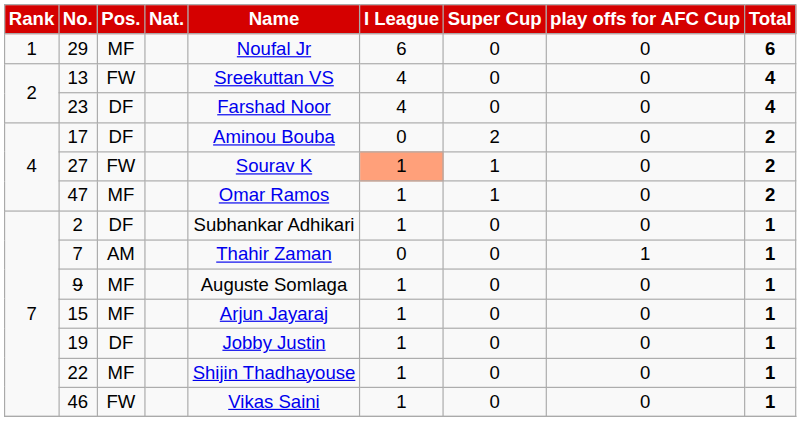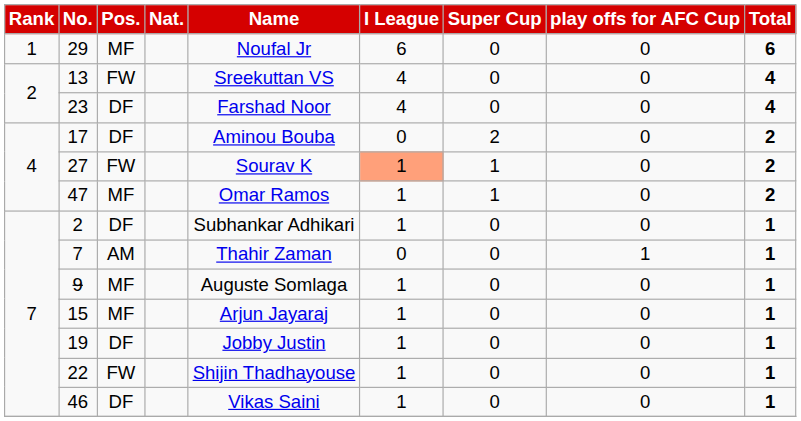22 | Pos.: MF -> FW
46 | Pos.: FW -> DF
